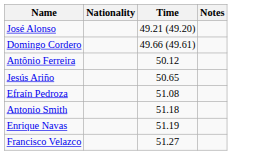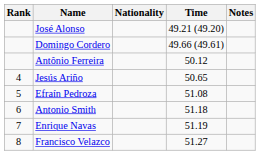+ column: Rank | 4 | 5 | 6 | 7 | 8
